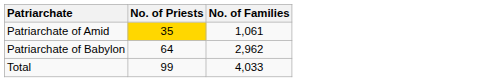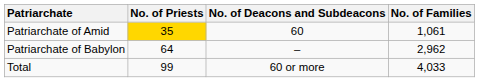+ column: No. of Deacons and Subdeacons | 60 | – | 60 or more
